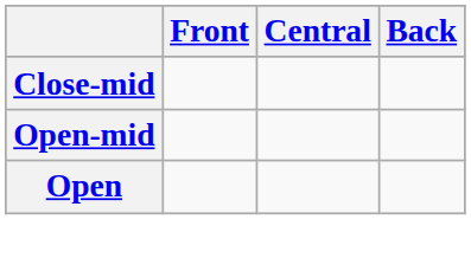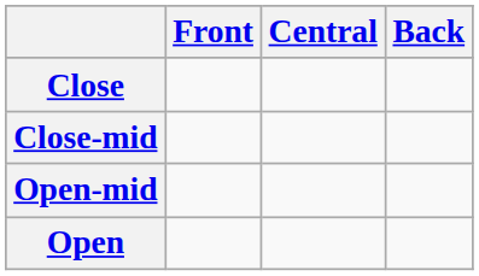+ row: Close
